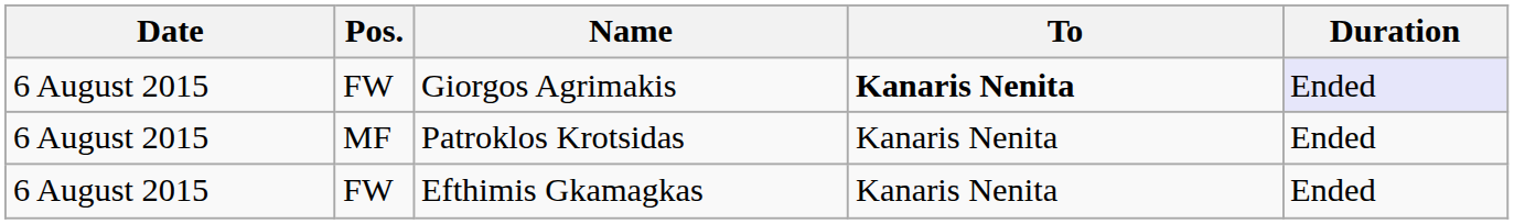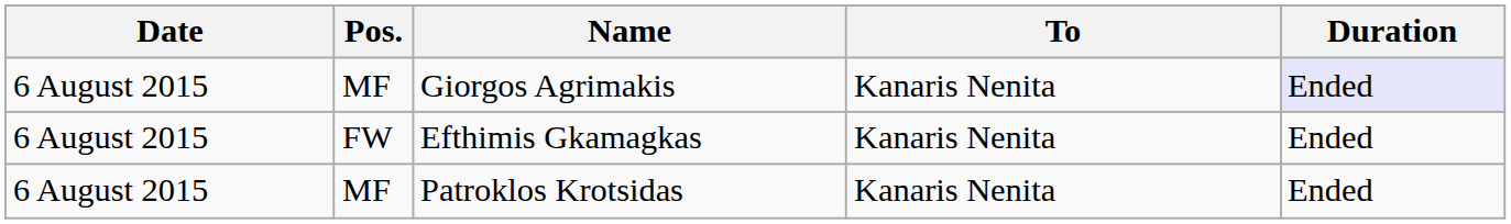Giorgos Agrimakis | Pos.: FW -> MF
Giorgos Agrimakis | To: bold -> normal
rows swapped: Patroklos Krotsidas <-> Efthimis Gkamagkas
